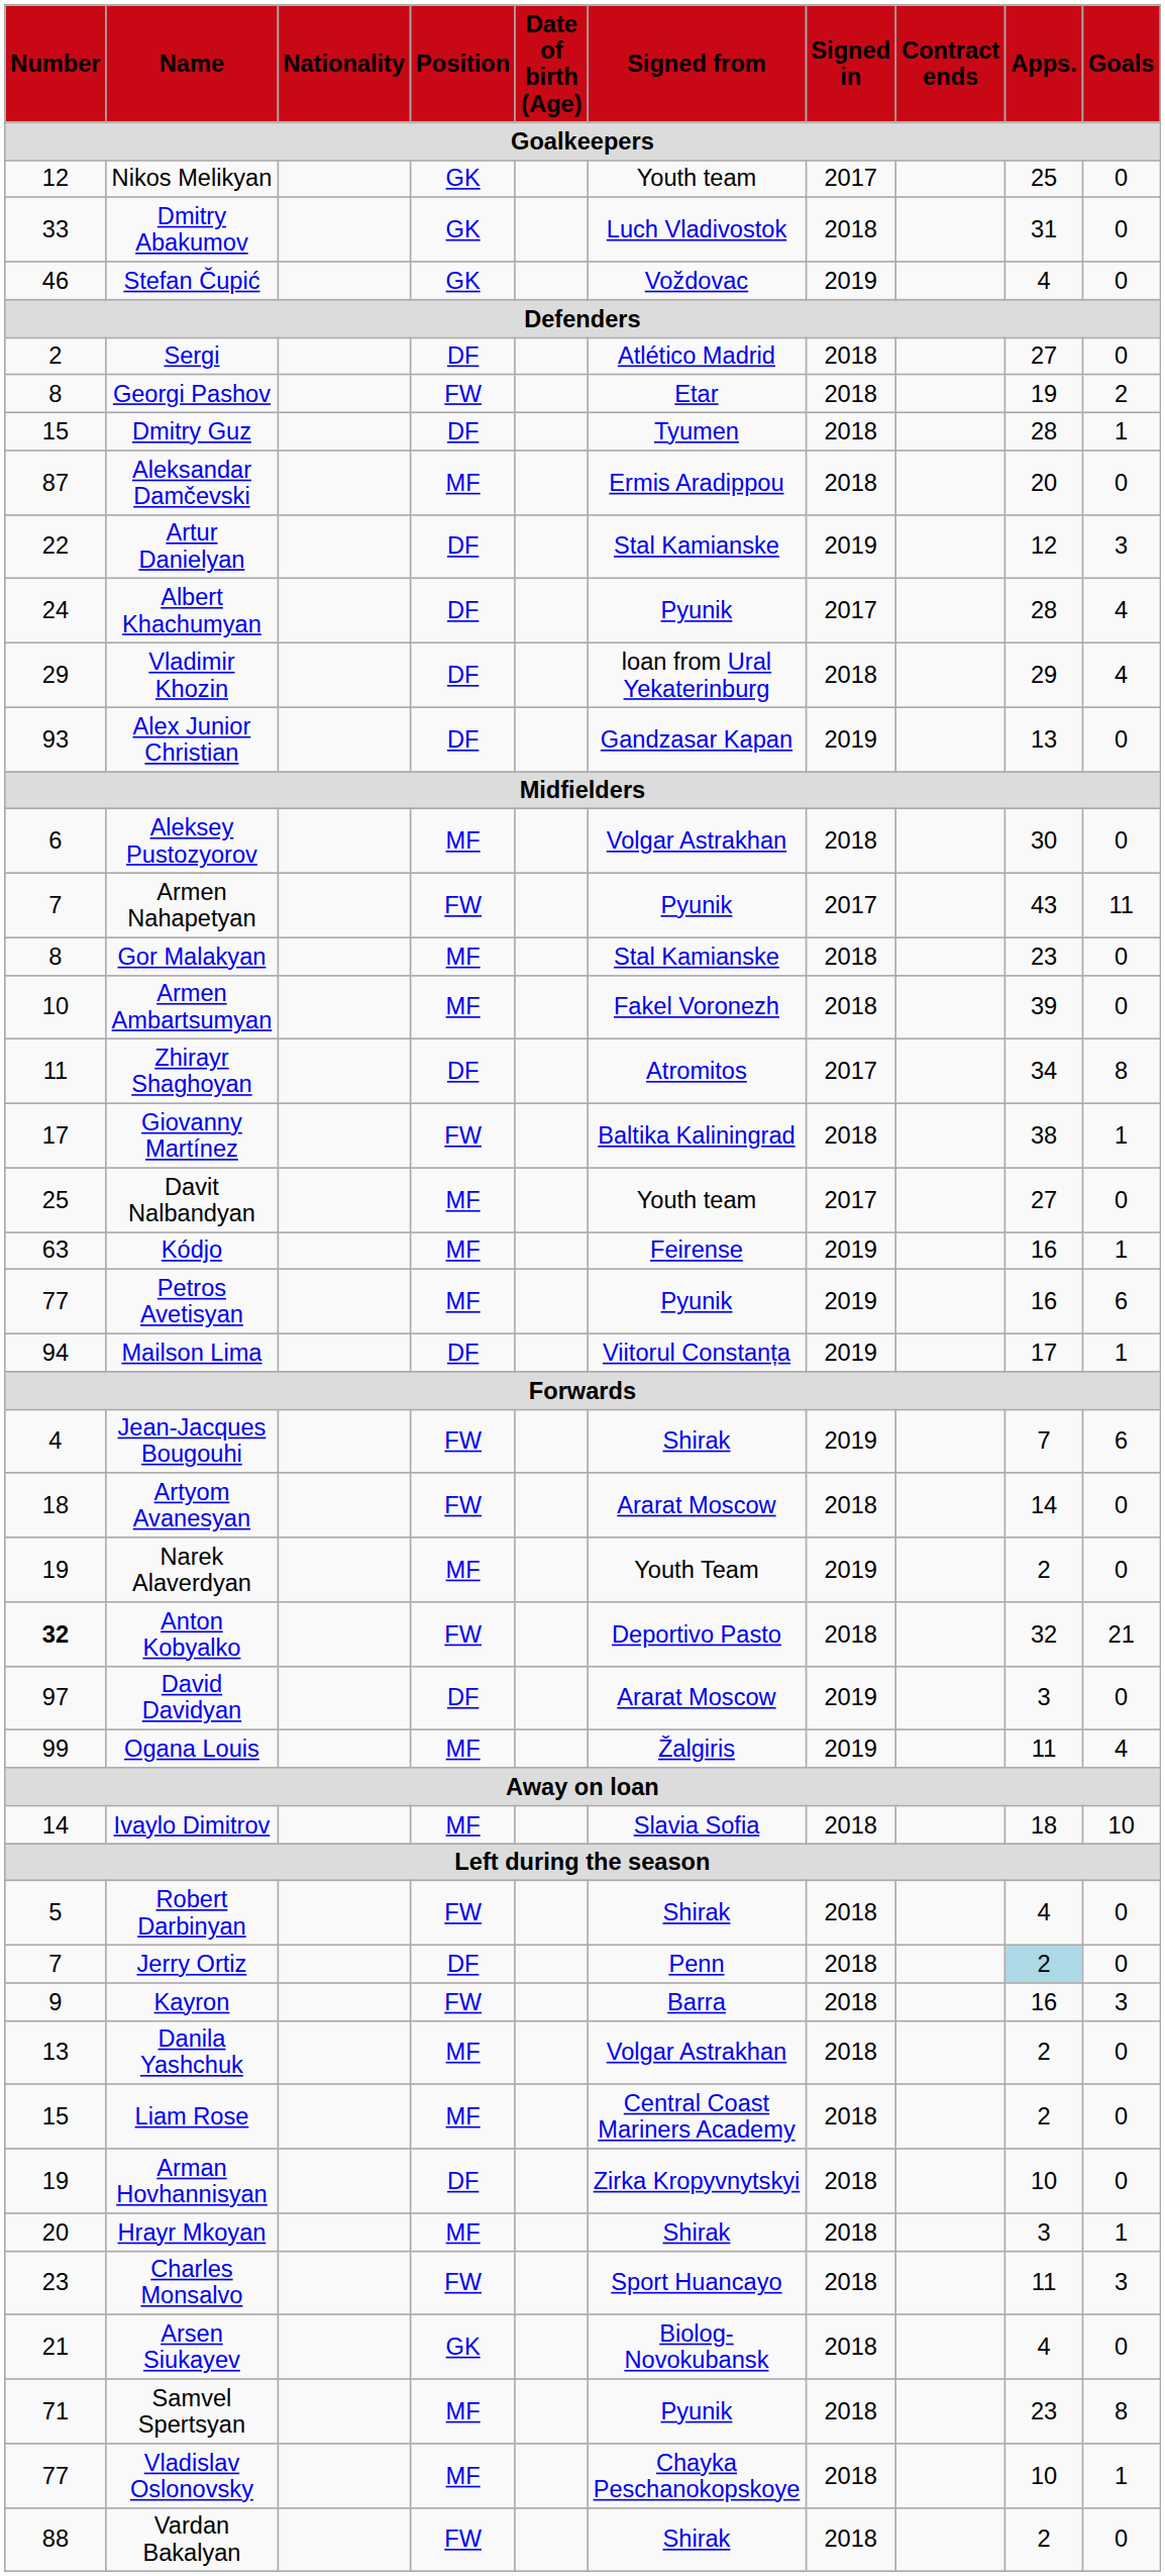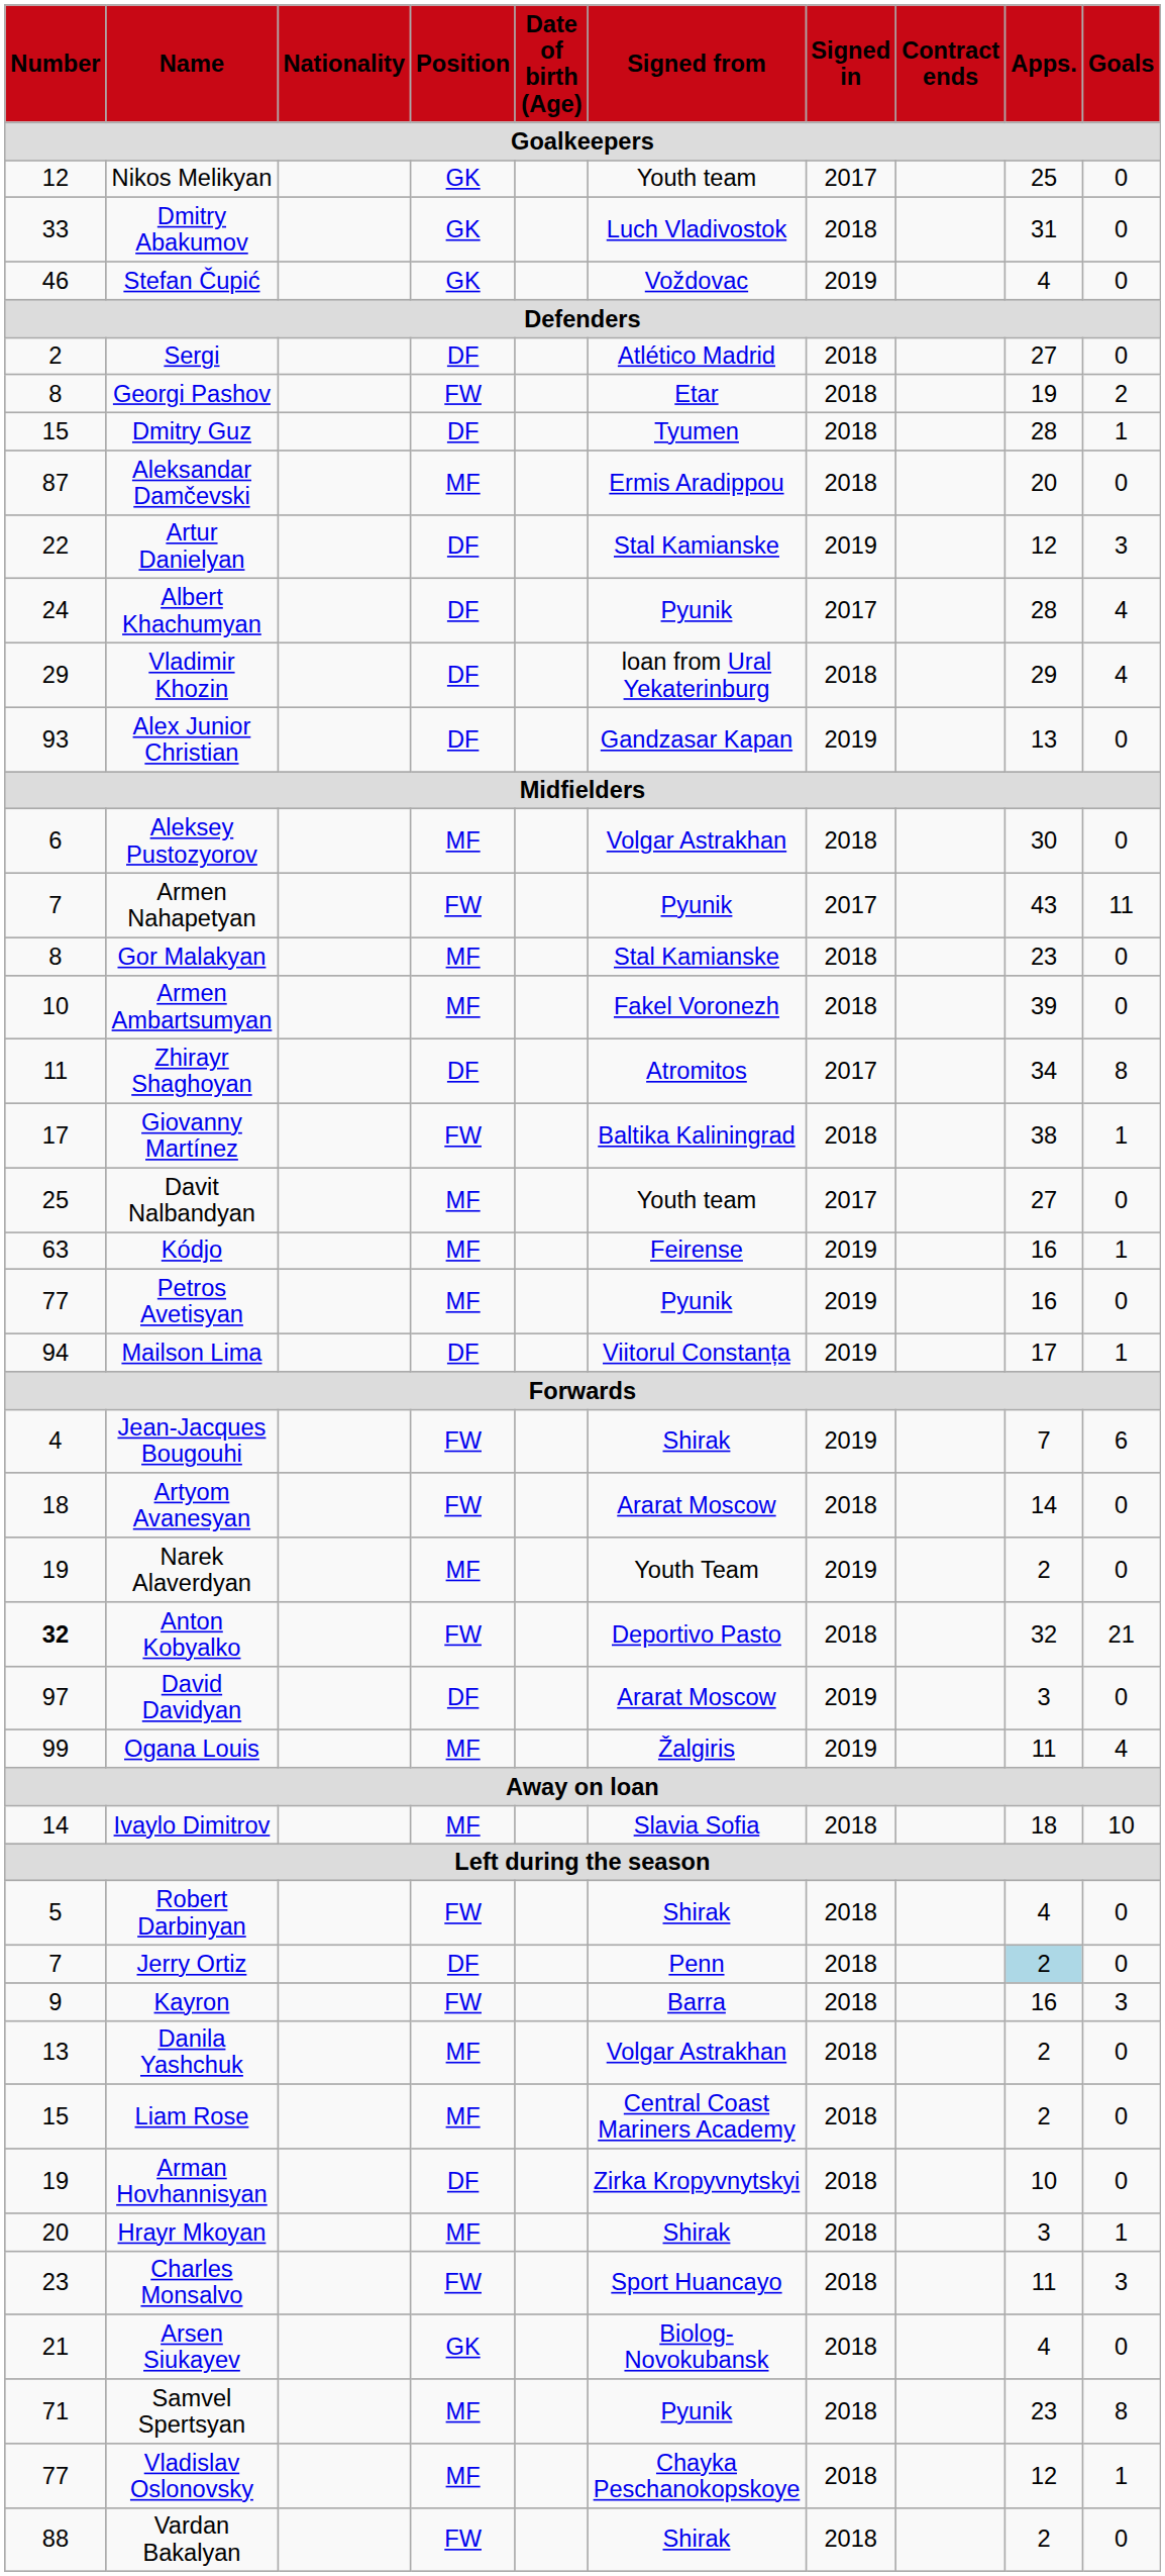Petros Avetisyan | Goals: 6 -> 0
Vladislav Oslonovsky | Apps.: 10 -> 12
